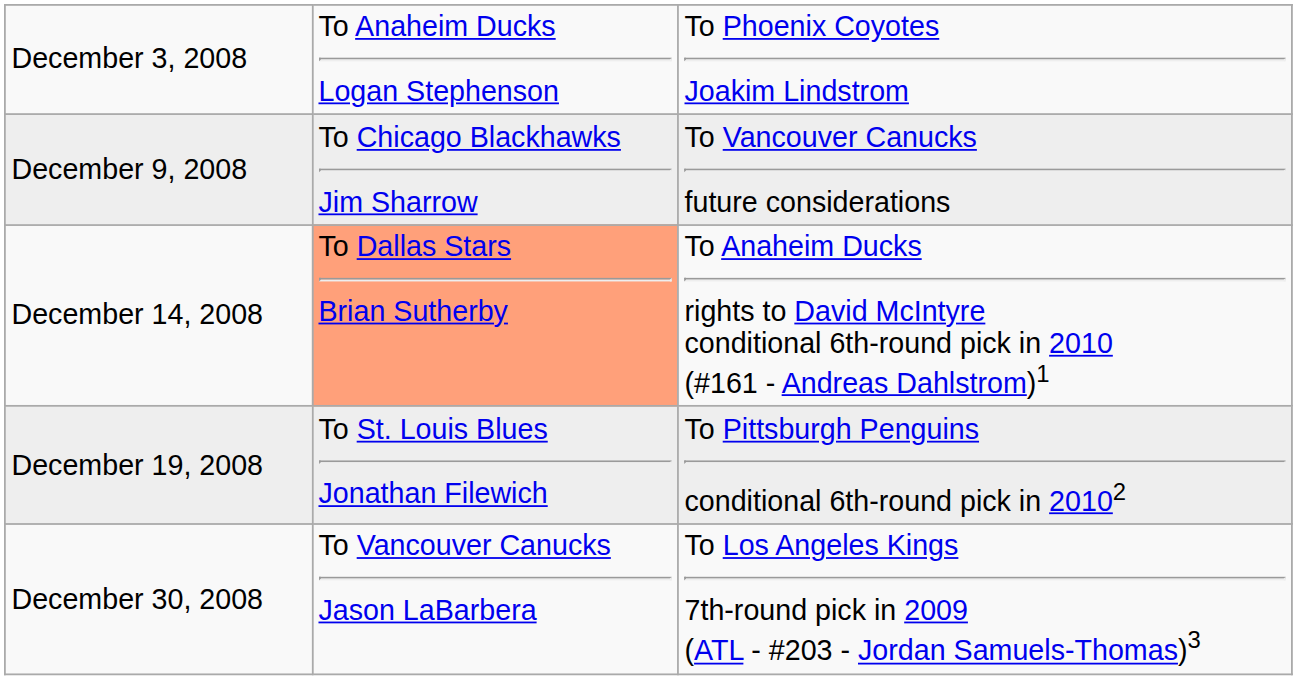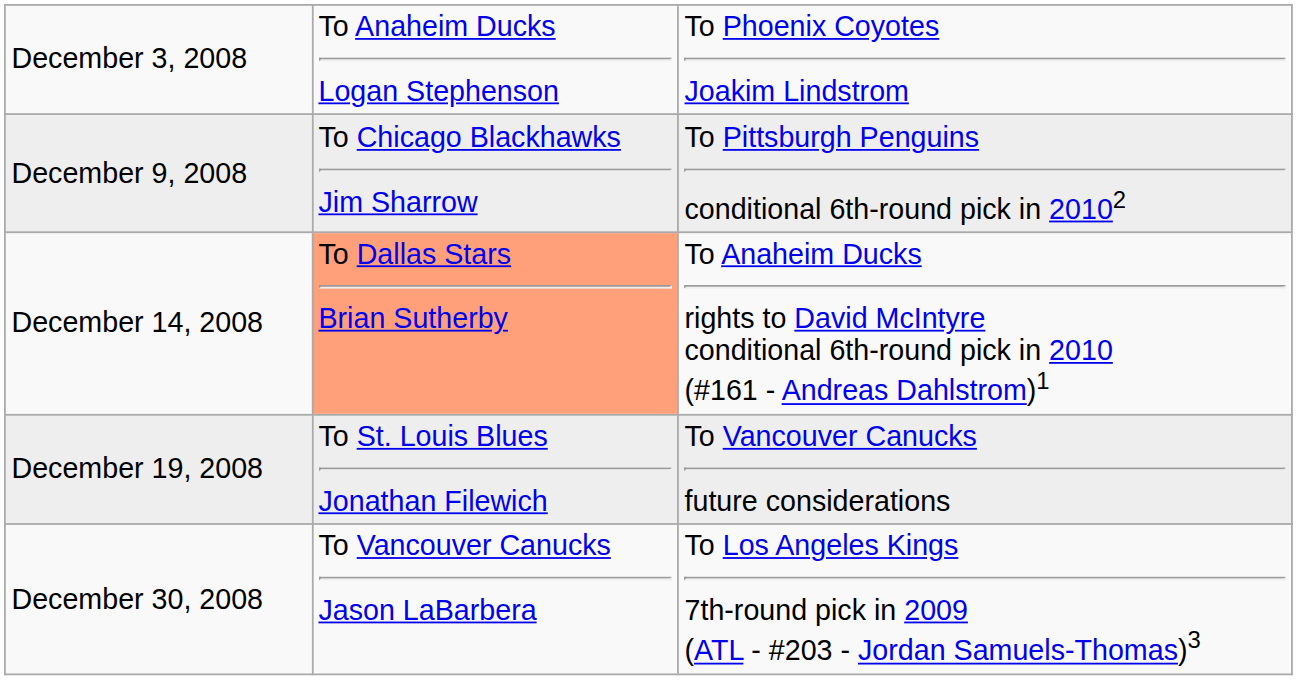December 9, 2008 | column 3: To Vancouver Canucks future considerations -> To Pittsburgh Penguins conditional 6th-round pick in 20102
December 19, 2008 | column 3: To Pittsburgh Penguins conditional 6th-round pick in 20102 -> To Vancouver Canucks future considerations
